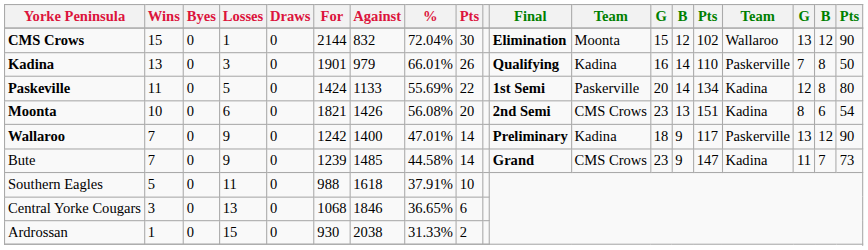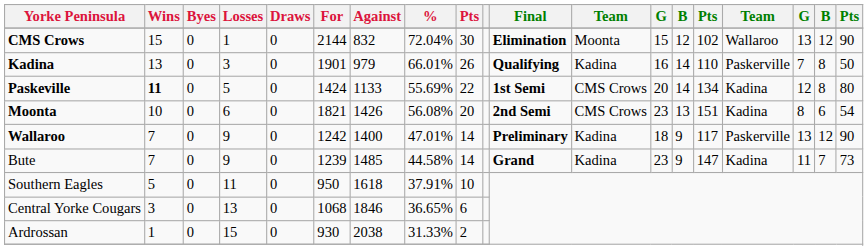Paskeville | Wins: normal -> bold
Paskeville | column 12: Paskerville -> CMS Crows
Bute | column 12: CMS Crows -> Kadina
Southern Eagles | For: 988 -> 950
